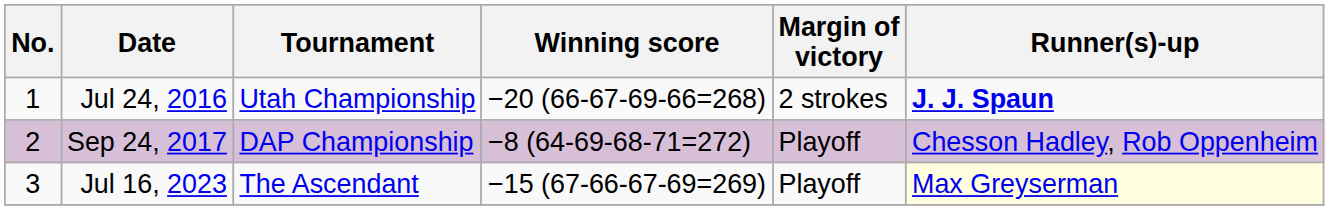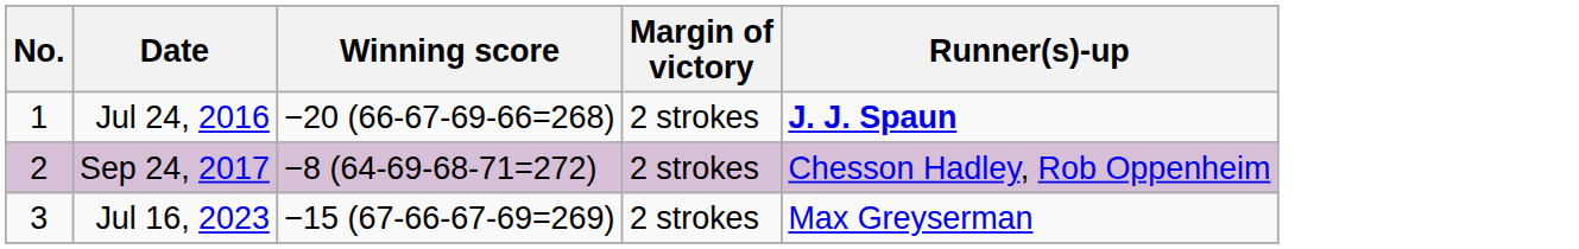- column: Tournament | Utah Championship | DAP Championship | The Ascendant
Sep 24, 2017 | Margin of victory: Playoff -> 2 strokes
Jul 16, 2023 | Margin of victory: Playoff -> 2 strokes
Jul 16, 2023 | Runner(s)-up: lightyellow background -> no background
